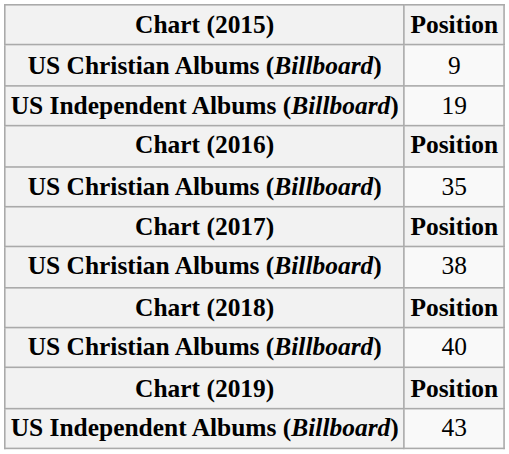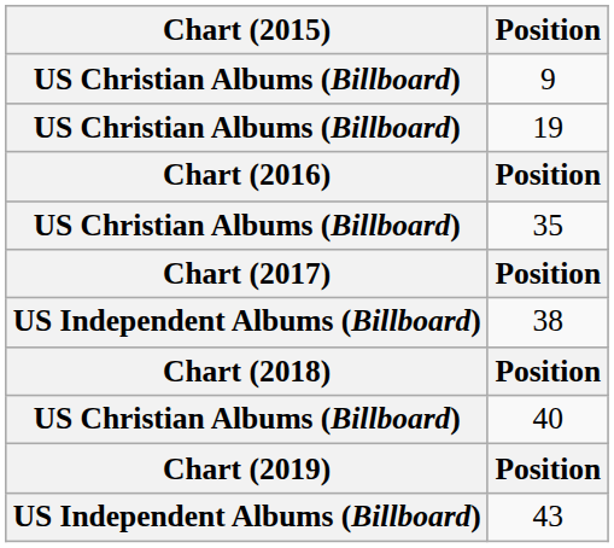19 | Chart (2015): US Independent Albums (Billboard) -> US Christian Albums (Billboard)
38 | Chart (2015): US Christian Albums (Billboard) -> US Independent Albums (Billboard)
